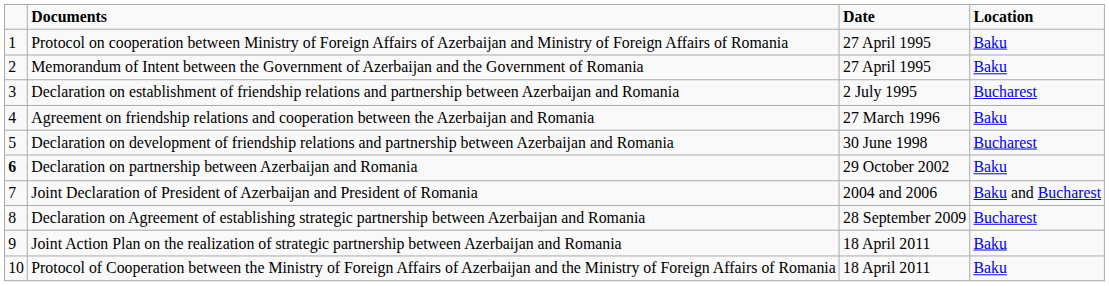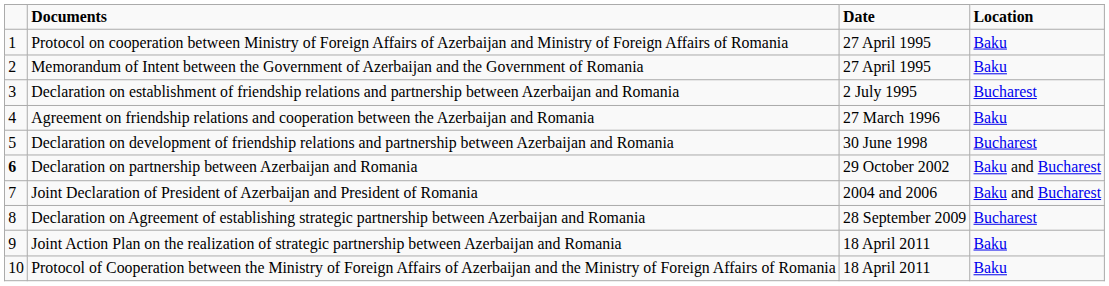Declaration on partnership between Azerbaijan and Romania | Location: Baku -> Baku and Bucharest
